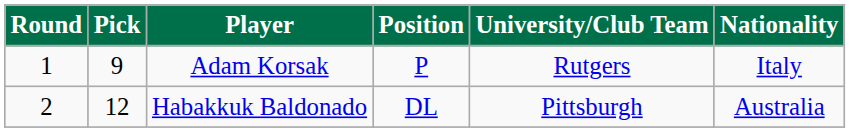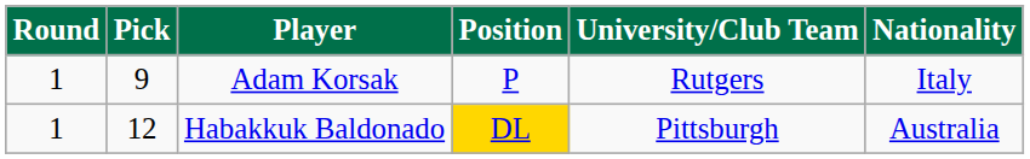Habakkuk Baldonado | Round: 2 -> 1
Habakkuk Baldonado | Position: no background -> gold background
